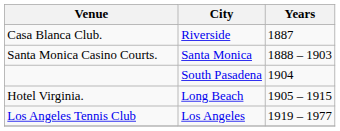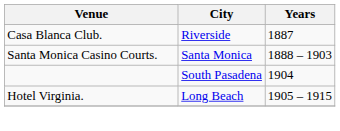- row: Los Angeles Tennis Club | Los Angeles | 1919 – 1977
